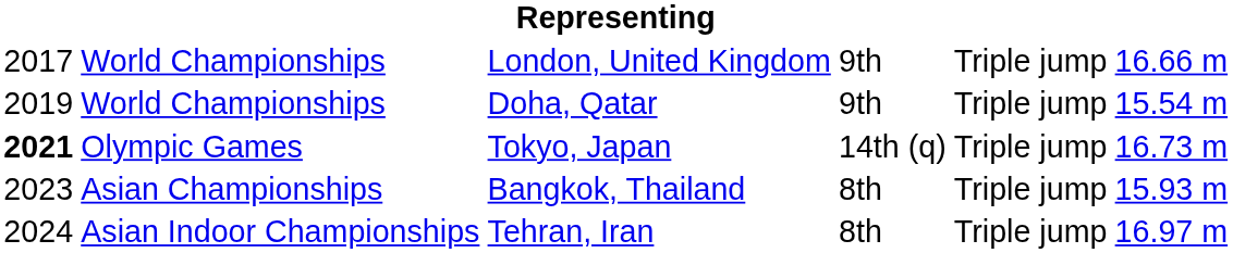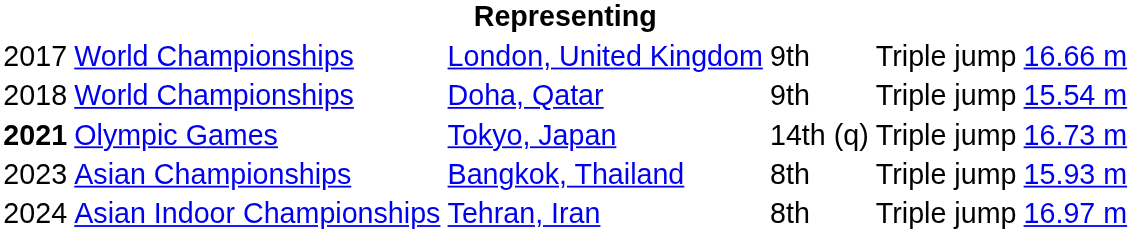Doha, Qatar | column 1: 2019 -> 2018
